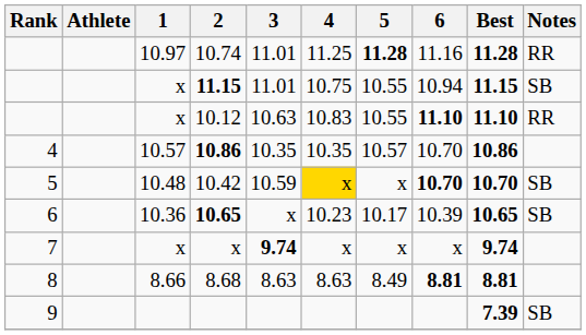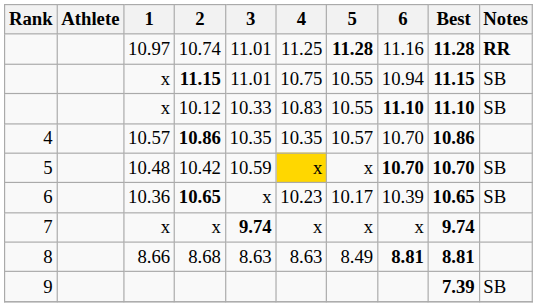10.74 | Notes: normal -> bold
10.12 | 3: 10.63 -> 10.33
10.12 | Notes: RR -> SB
